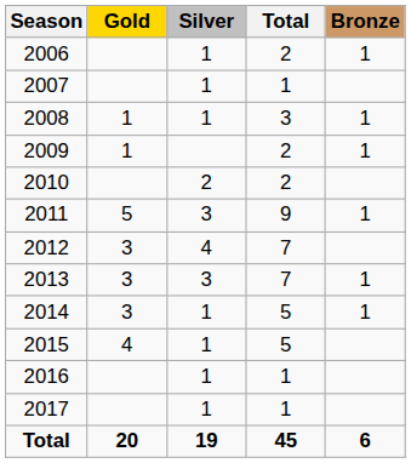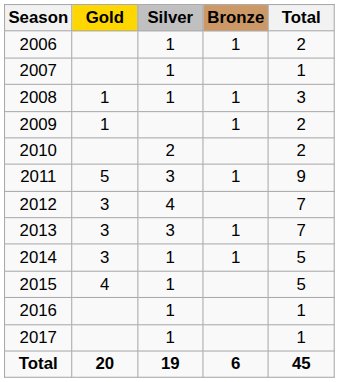columns swapped: Bronze <-> Total
